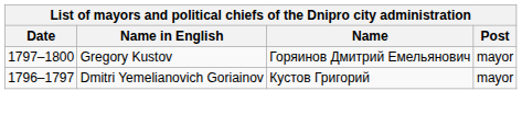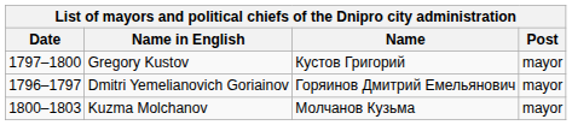Gregory Kustov | Name: Горяинов Дмитрий Емельянович -> Кустов Григорий
Dmitri Yemelianovich Goriainov | Name: Кустов Григорий -> Горяинов Дмитрий Емельянович
+ row: 1800–1803 | Kuzma Molchanov | Молчанов Кузьма | mayor
